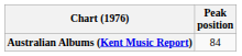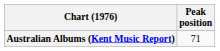Australian Albums (Kent Music Report) | Peak position: 84 -> 71
